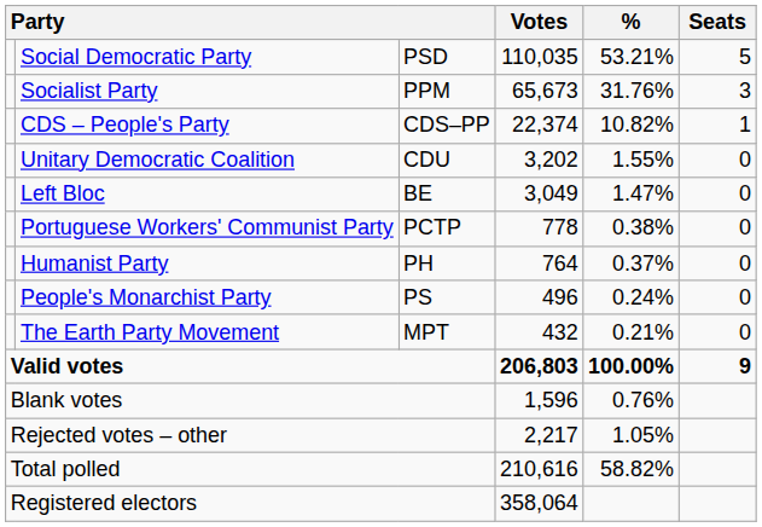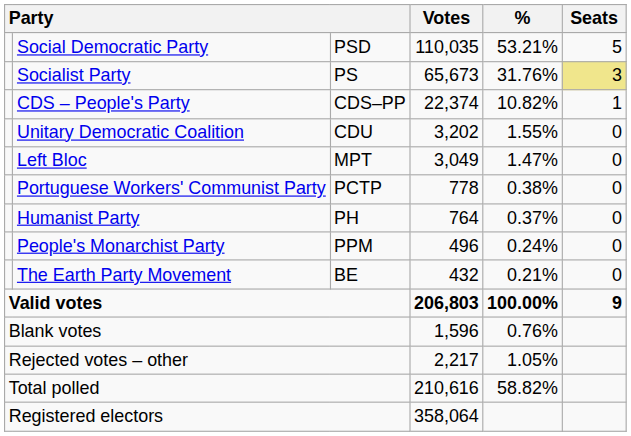Socialist Party | column 3: PPM -> PS
Socialist Party | Seats: no background -> khaki background
Left Bloc | column 3: BE -> MPT
People's Monarchist Party | column 3: PS -> PPM
The Earth Party Movement | column 3: MPT -> BE
